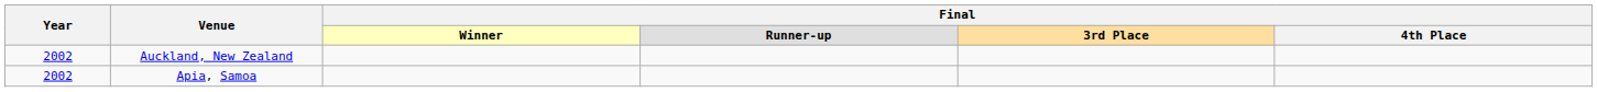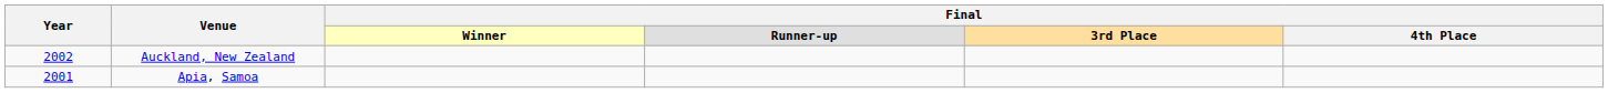Apia, Samoa | Year: 2002 -> 2001
